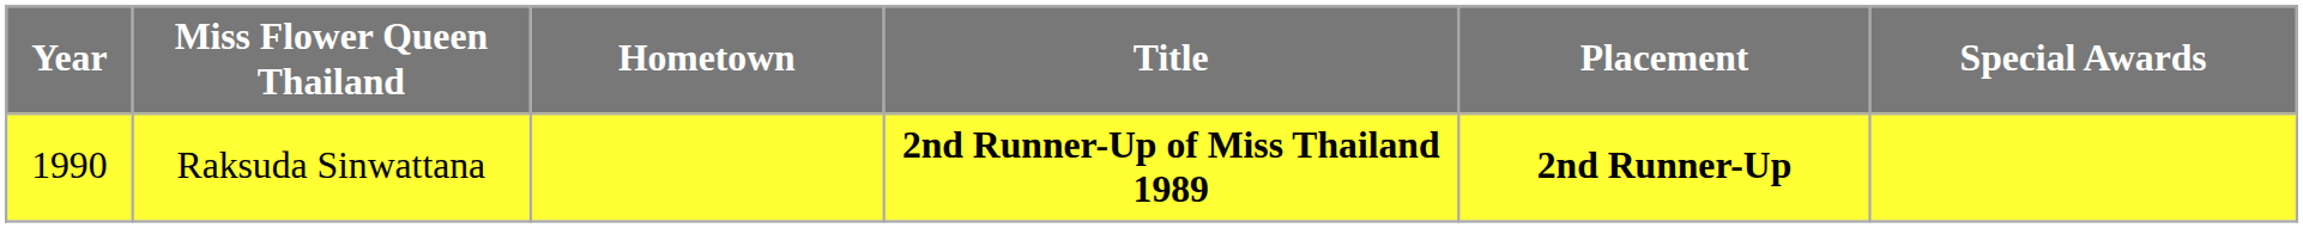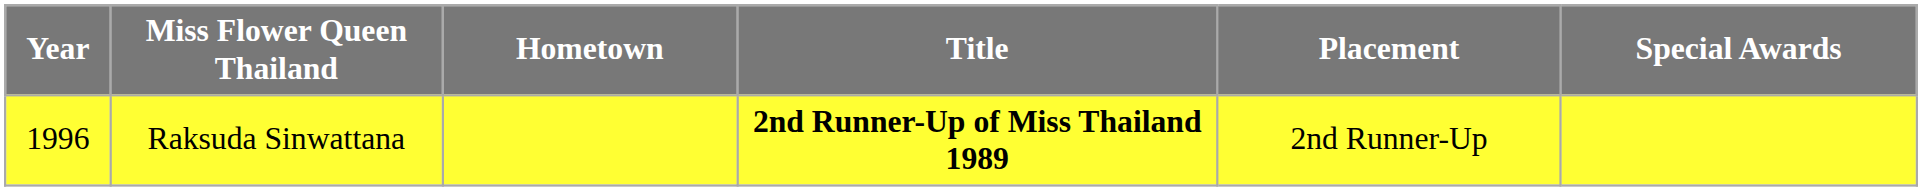Raksuda Sinwattana | Year: 1990 -> 1996
Raksuda Sinwattana | Placement: bold -> normal
